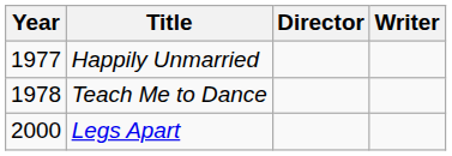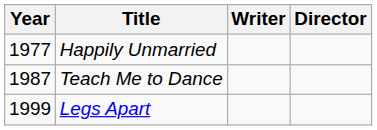columns swapped: Director <-> Writer
Teach Me to Dance | Year: 1978 -> 1987
Legs Apart | Year: 2000 -> 1999
